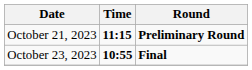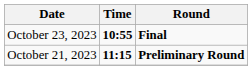rows swapped: October 21, 2023 <-> October 23, 2023
